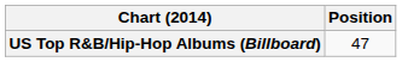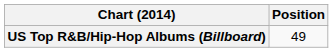US Top R&B/Hip-Hop Albums (Billboard) | Position: 47 -> 49
